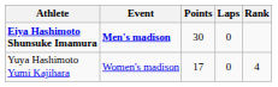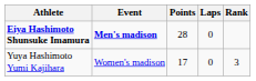Eiya Hashimoto Shunsuke Imamura | Points: 30 -> 28
Yuya Hashimoto Yumi Kajihara | Rank: 4 -> 3
